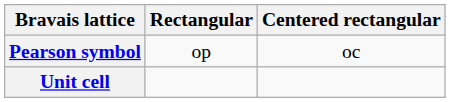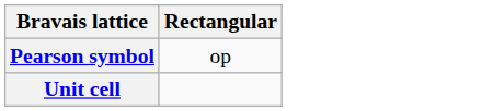- column: Centered rectangular | oc
